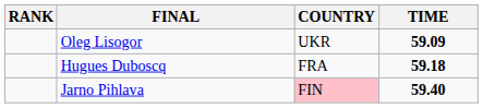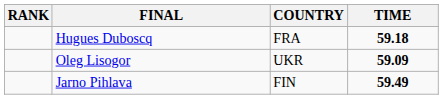rows swapped: Oleg Lisogor <-> Hugues Duboscq
Jarno Pihlava | COUNTRY: pink background -> no background
Jarno Pihlava | TIME: 59.40 -> 59.49
